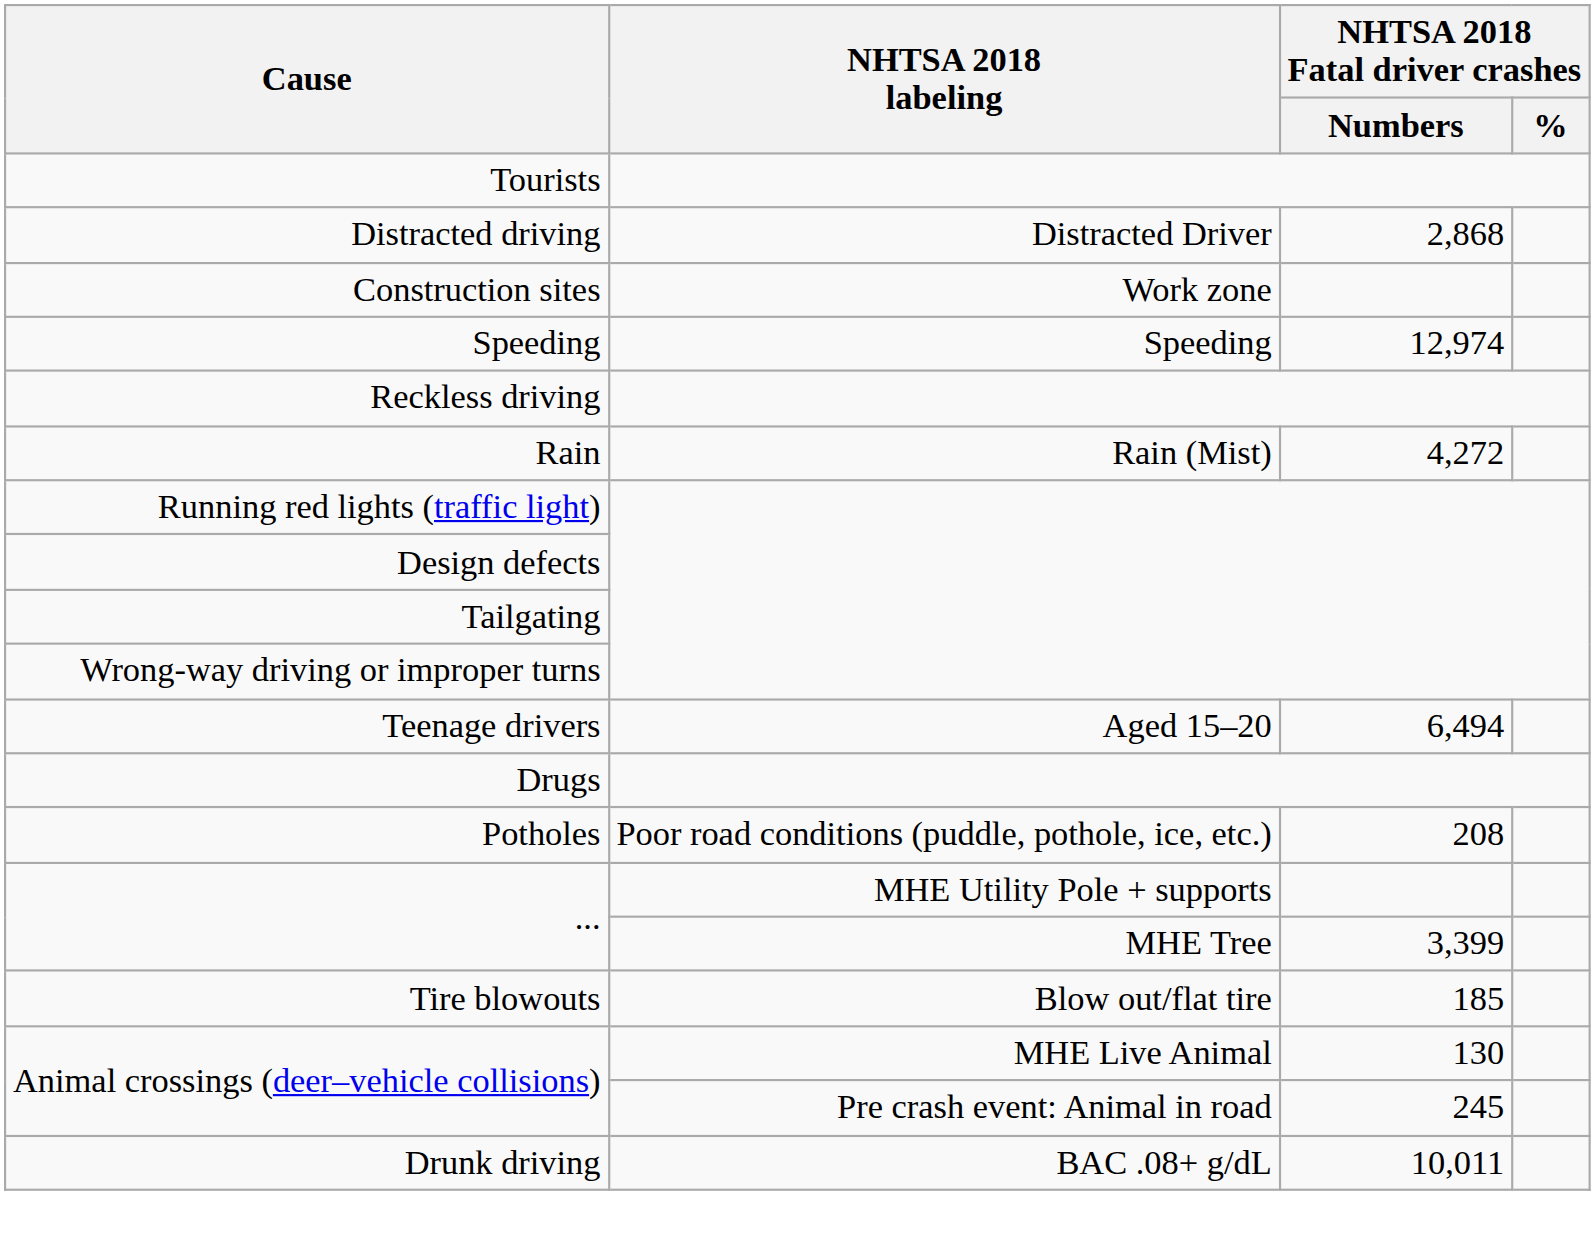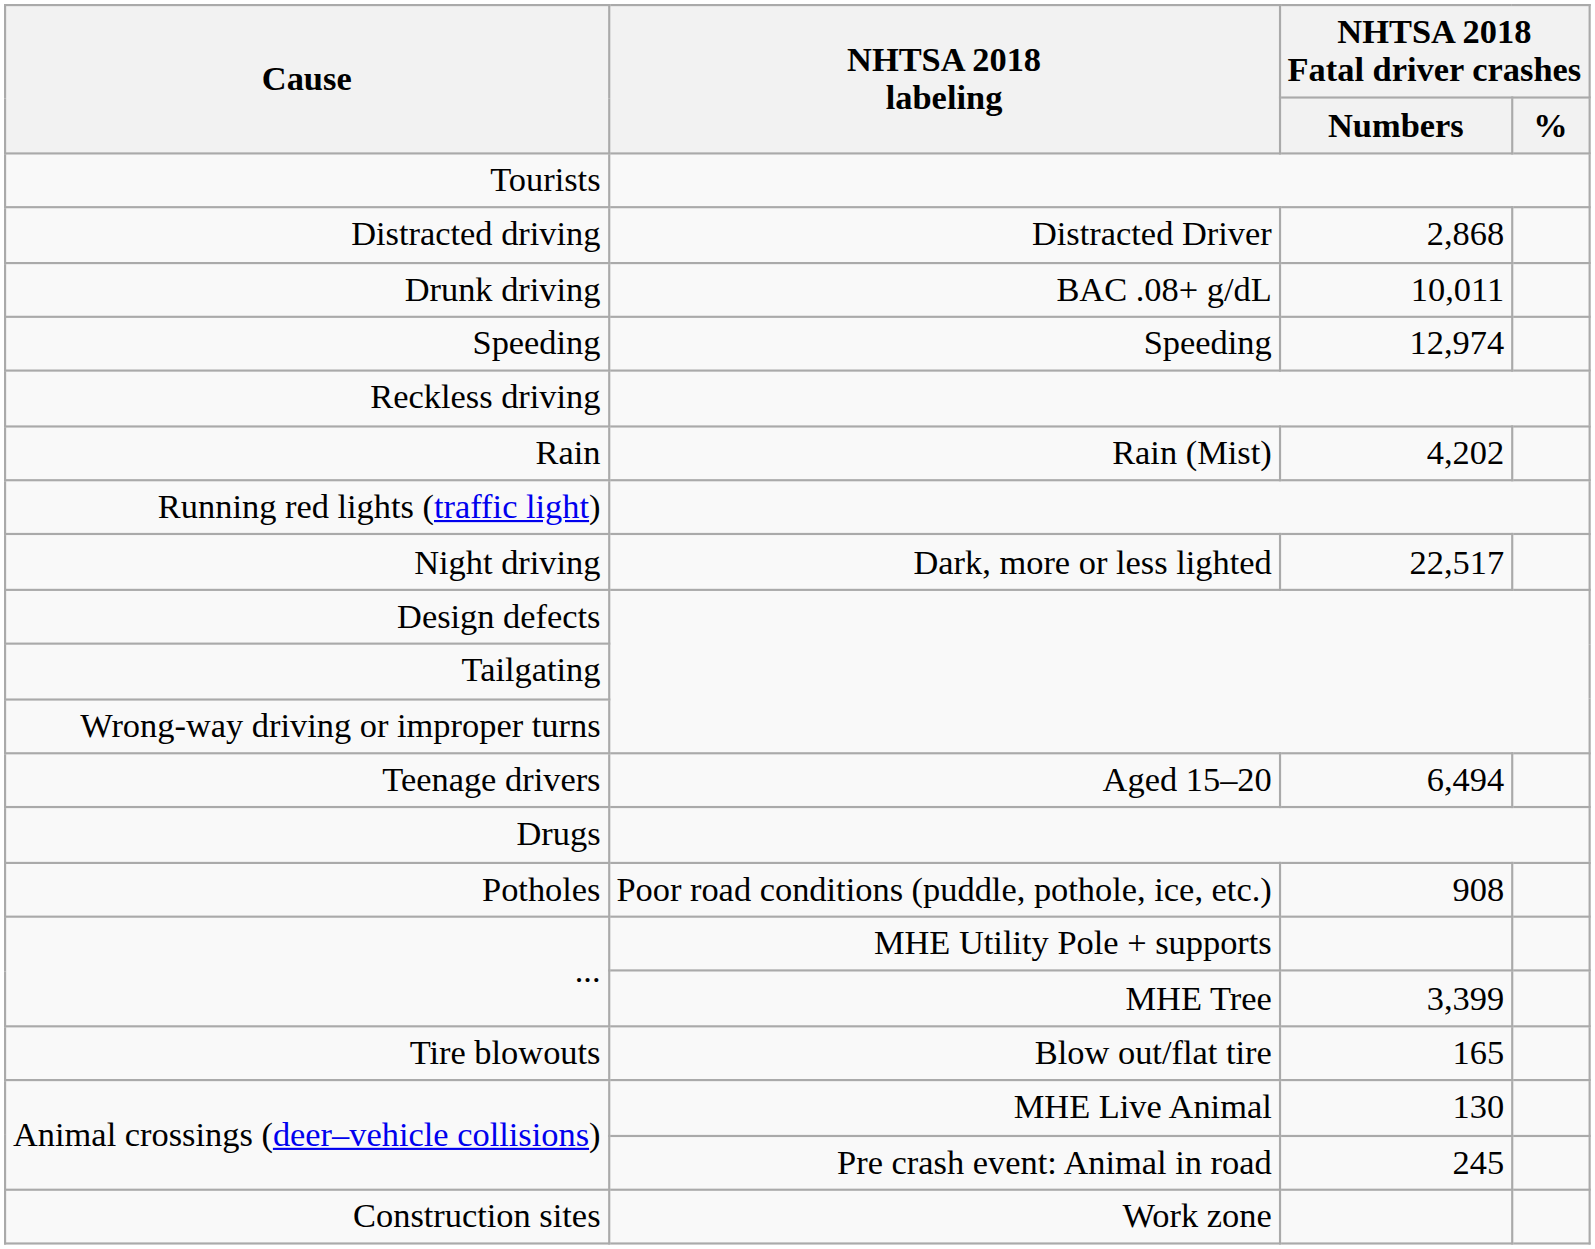rows swapped: Drunk driving <-> Construction sites
Rain | NHTSA 2018 Fatal driver crashes / Numbers: 4,272 -> 4,202
+ row: Night driving | Dark, more or less lighted | 22,517
Potholes | NHTSA 2018 Fatal driver crashes / Numbers: 208 -> 908
Tire blowouts | NHTSA 2018 Fatal driver crashes / Numbers: 185 -> 165
